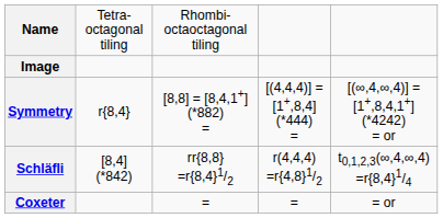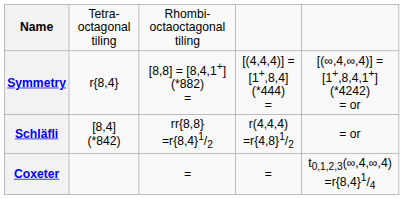- row: Image
Schläfli | column 5: t0,1,2,3(∞,4,∞,4) =r{8,4}1/4 -> = or
Coxeter | column 5: = or -> t0,1,2,3(∞,4,∞,4) =r{8,4}1/4
